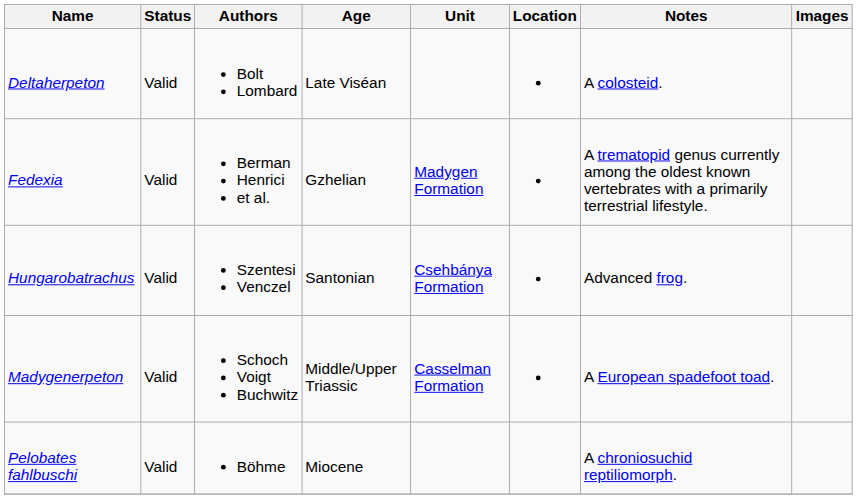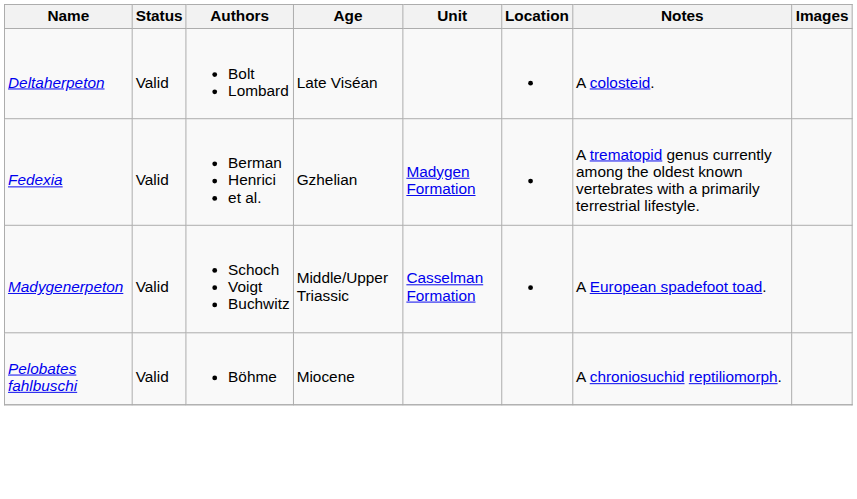- row: Hungarobatrachus | Valid | Szentesi Venczel | Santonian | Csehbánya Formation | Advanced frog.
